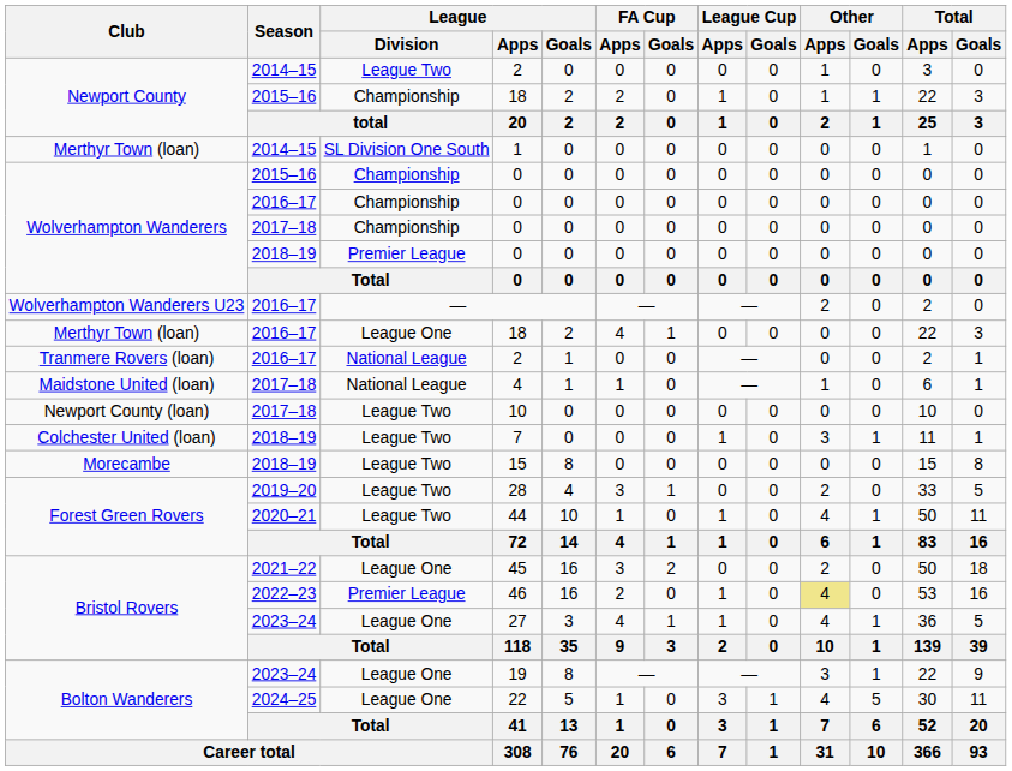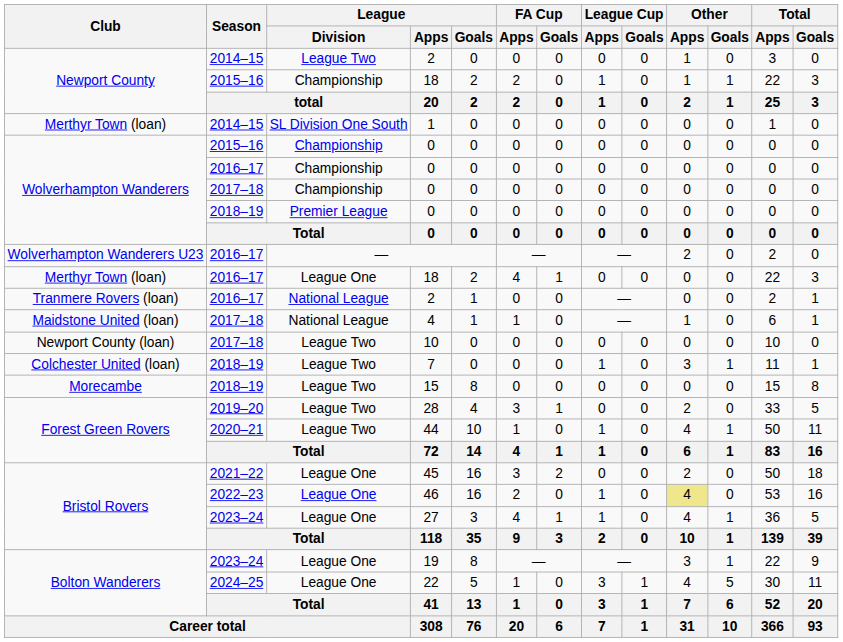46 | League / Division: Premier League -> League One
